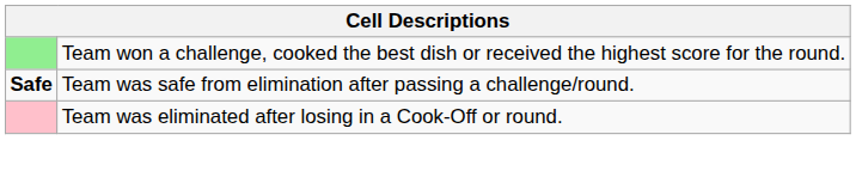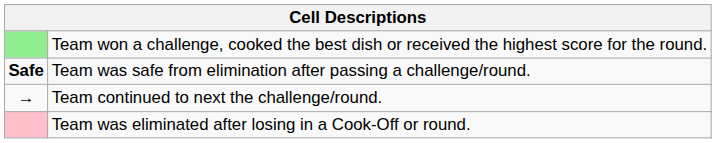+ row: → | Team continued to next the challenge/round.
